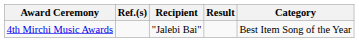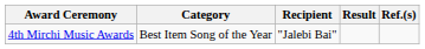columns swapped: Category <-> Ref.(s)
